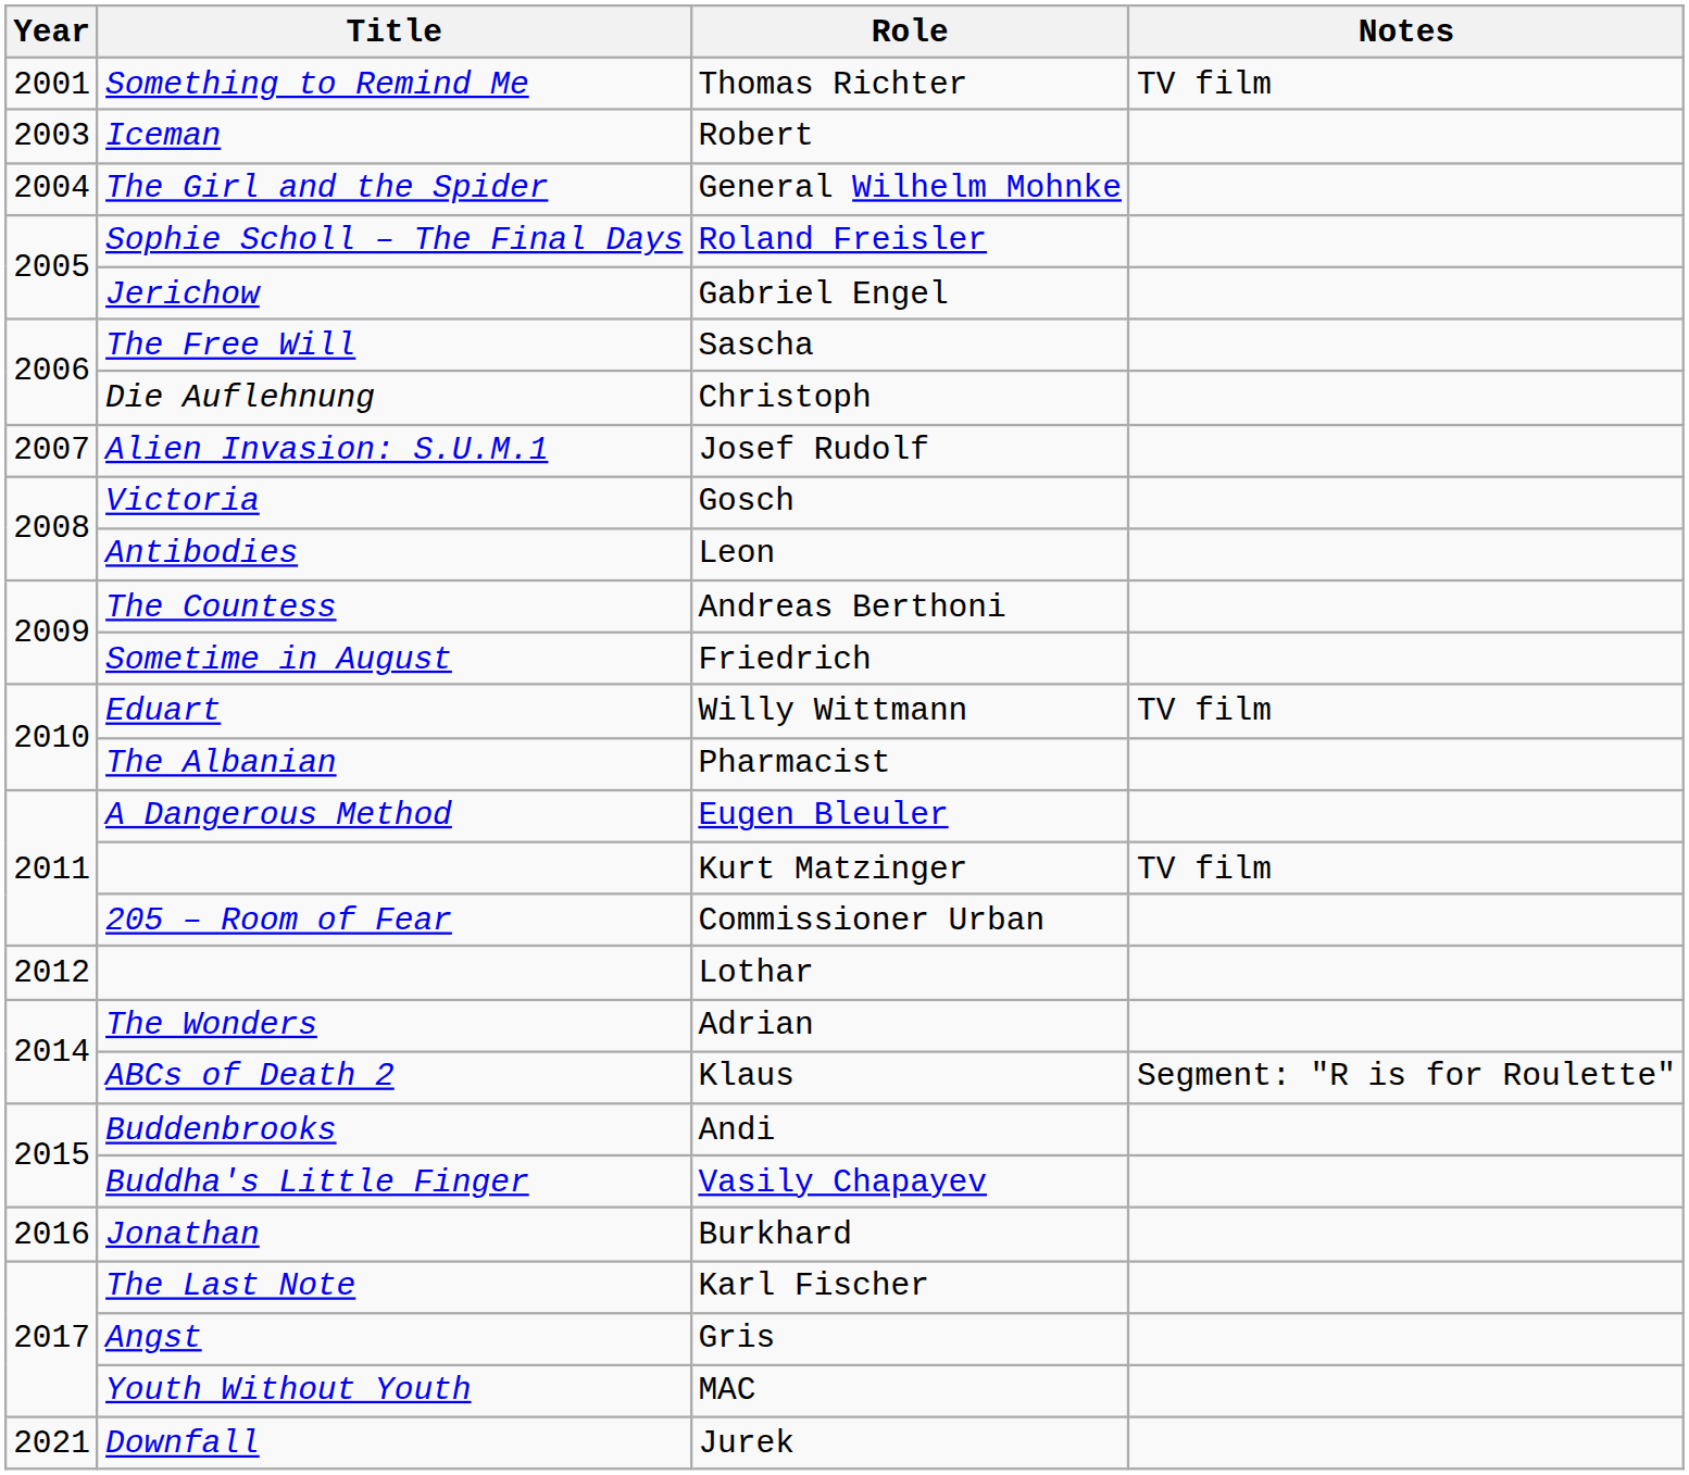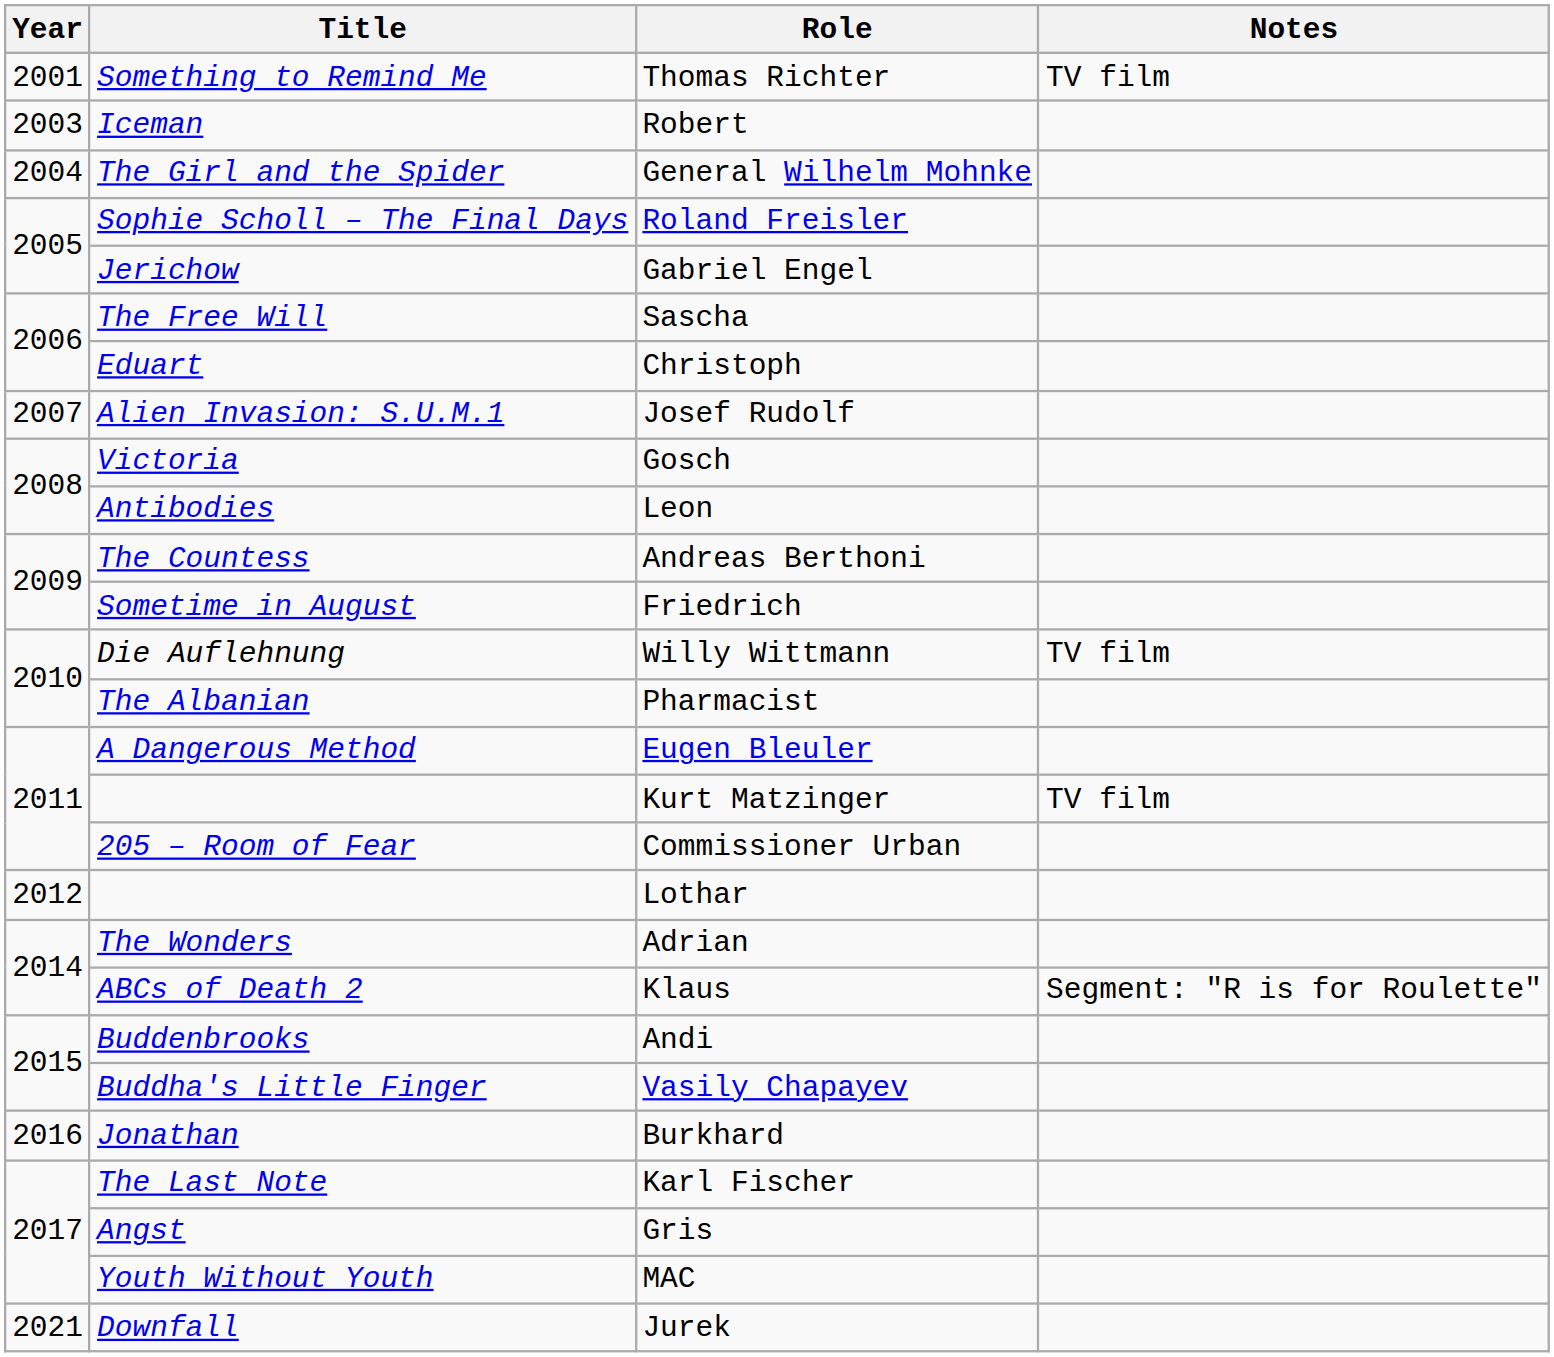Christoph | Title: Die Auflehnung -> Eduart
Willy Wittmann | Title: Eduart -> Die Auflehnung
